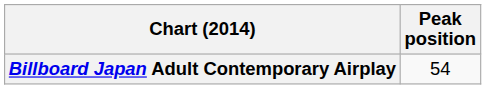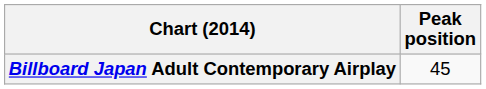Billboard Japan Adult Contemporary Airplay | Peak position: 54 -> 45
